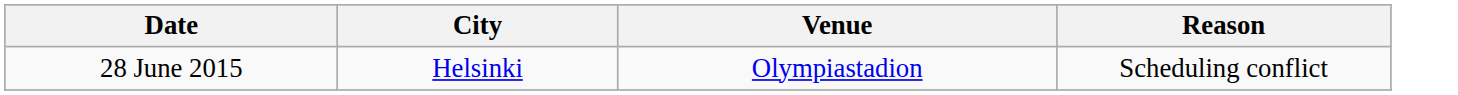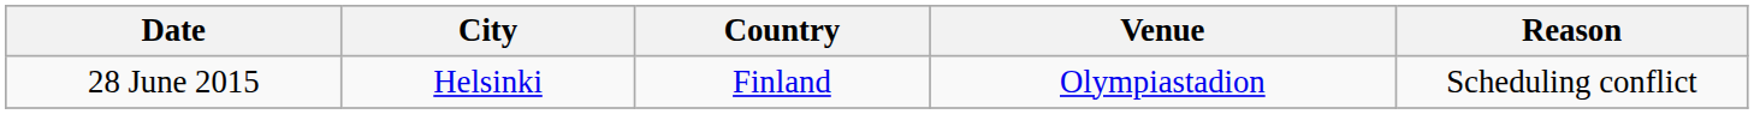+ column: Country | Finland
